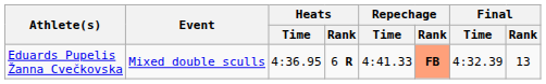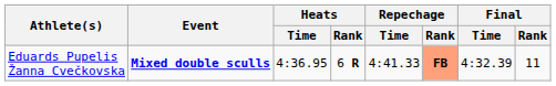Eduards Pupelis Žanna Cvečkovska | Event: normal -> bold
Eduards Pupelis Žanna Cvečkovska | Final / Rank: 13 -> 11
